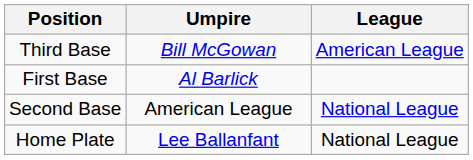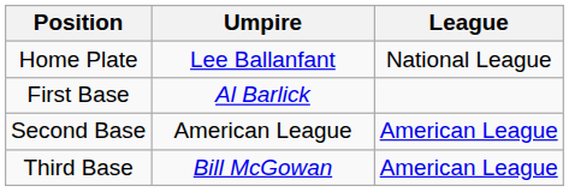rows swapped: Home Plate <-> Third Base
Second Base | League: National League -> American League
